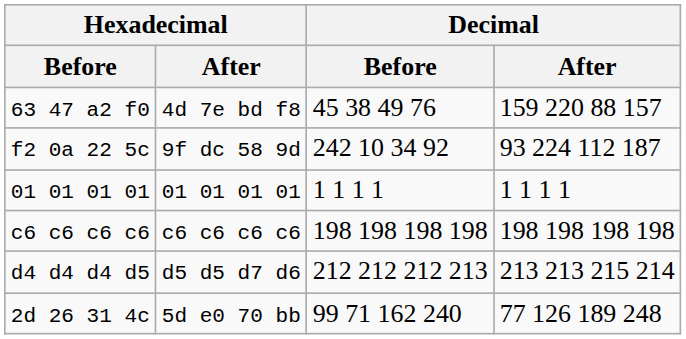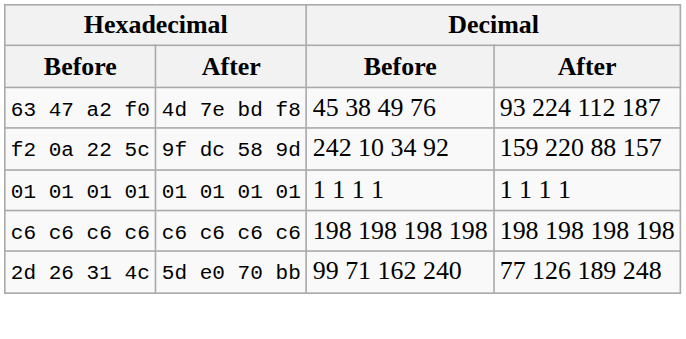63 47 a2 f0 | Decimal / After: 159 220 88 157 -> 93 224 112 187
f2 0a 22 5c | Decimal / After: 93 224 112 187 -> 159 220 88 157
- row: d4 d4 d4 d5 | d5 d5 d7 d6 | 212 212 212 213 | 213 213 215 214
